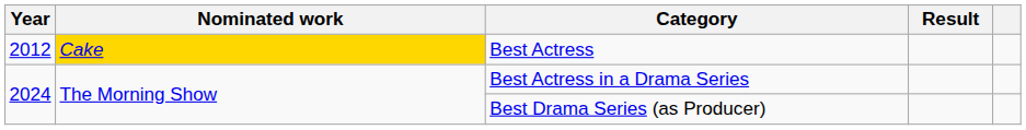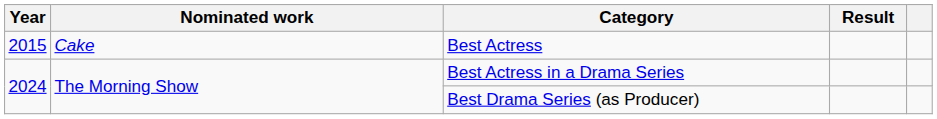Best Actress | Year: 2012 -> 2015
Best Actress | Nominated work: gold background -> no background
